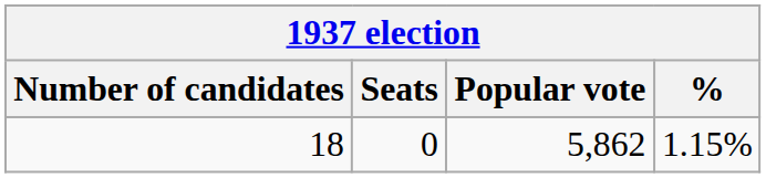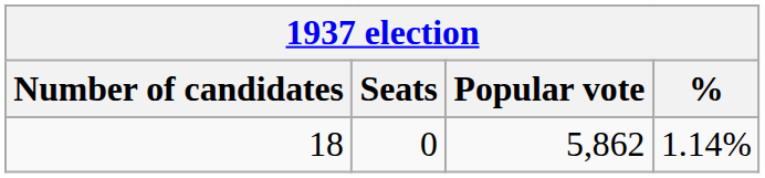18 | %: 1.15% -> 1.14%
